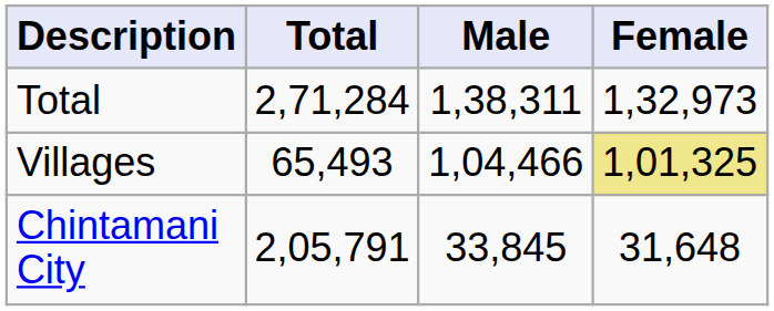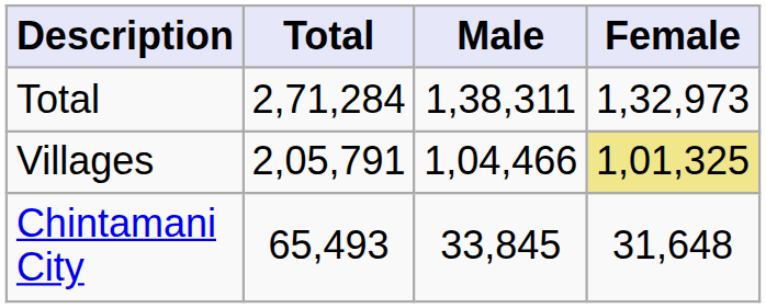Villages | Total: 65,493 -> 2,05,791
Chintamani City | Total: 2,05,791 -> 65,493
